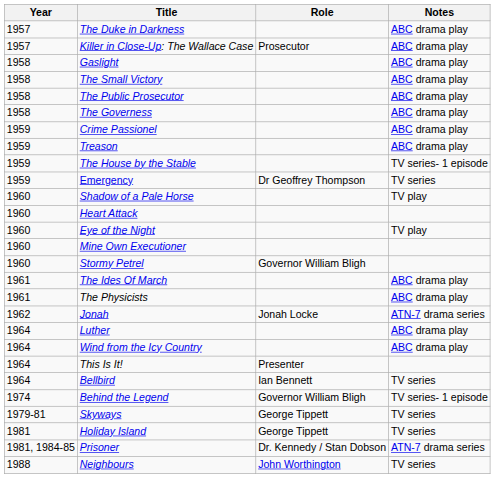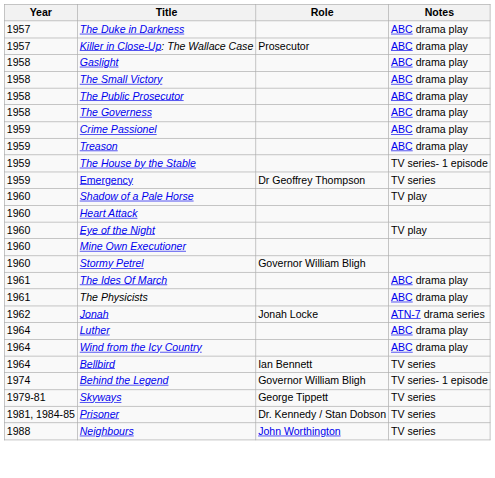- row: 1964 | This Is It! | Presenter
- row: 1981 | Holiday Island | George Tippett | TV series
Prisoner | Notes: ATN-7 drama series -> TV series
